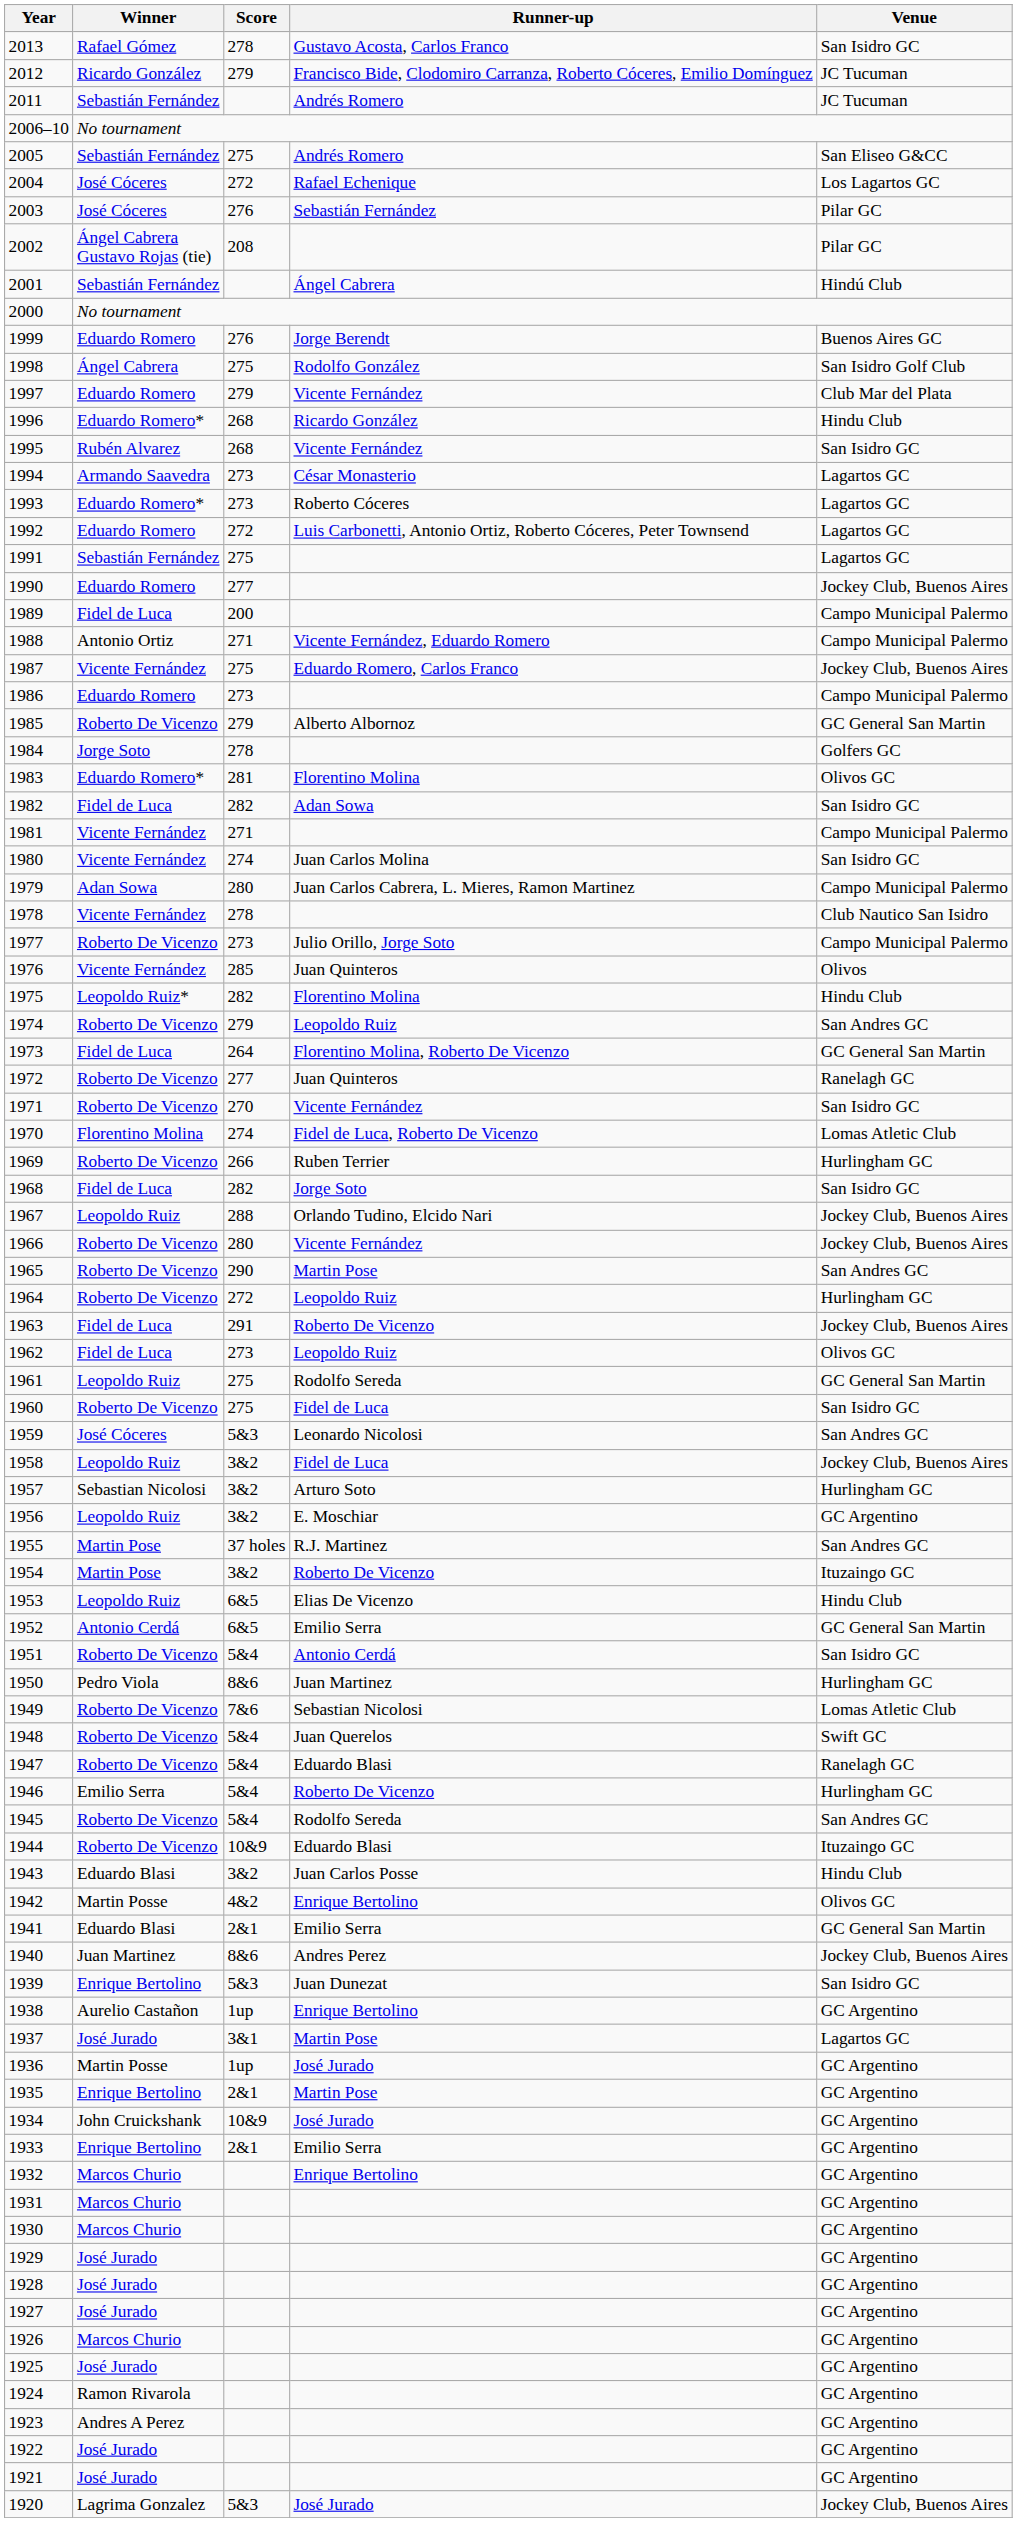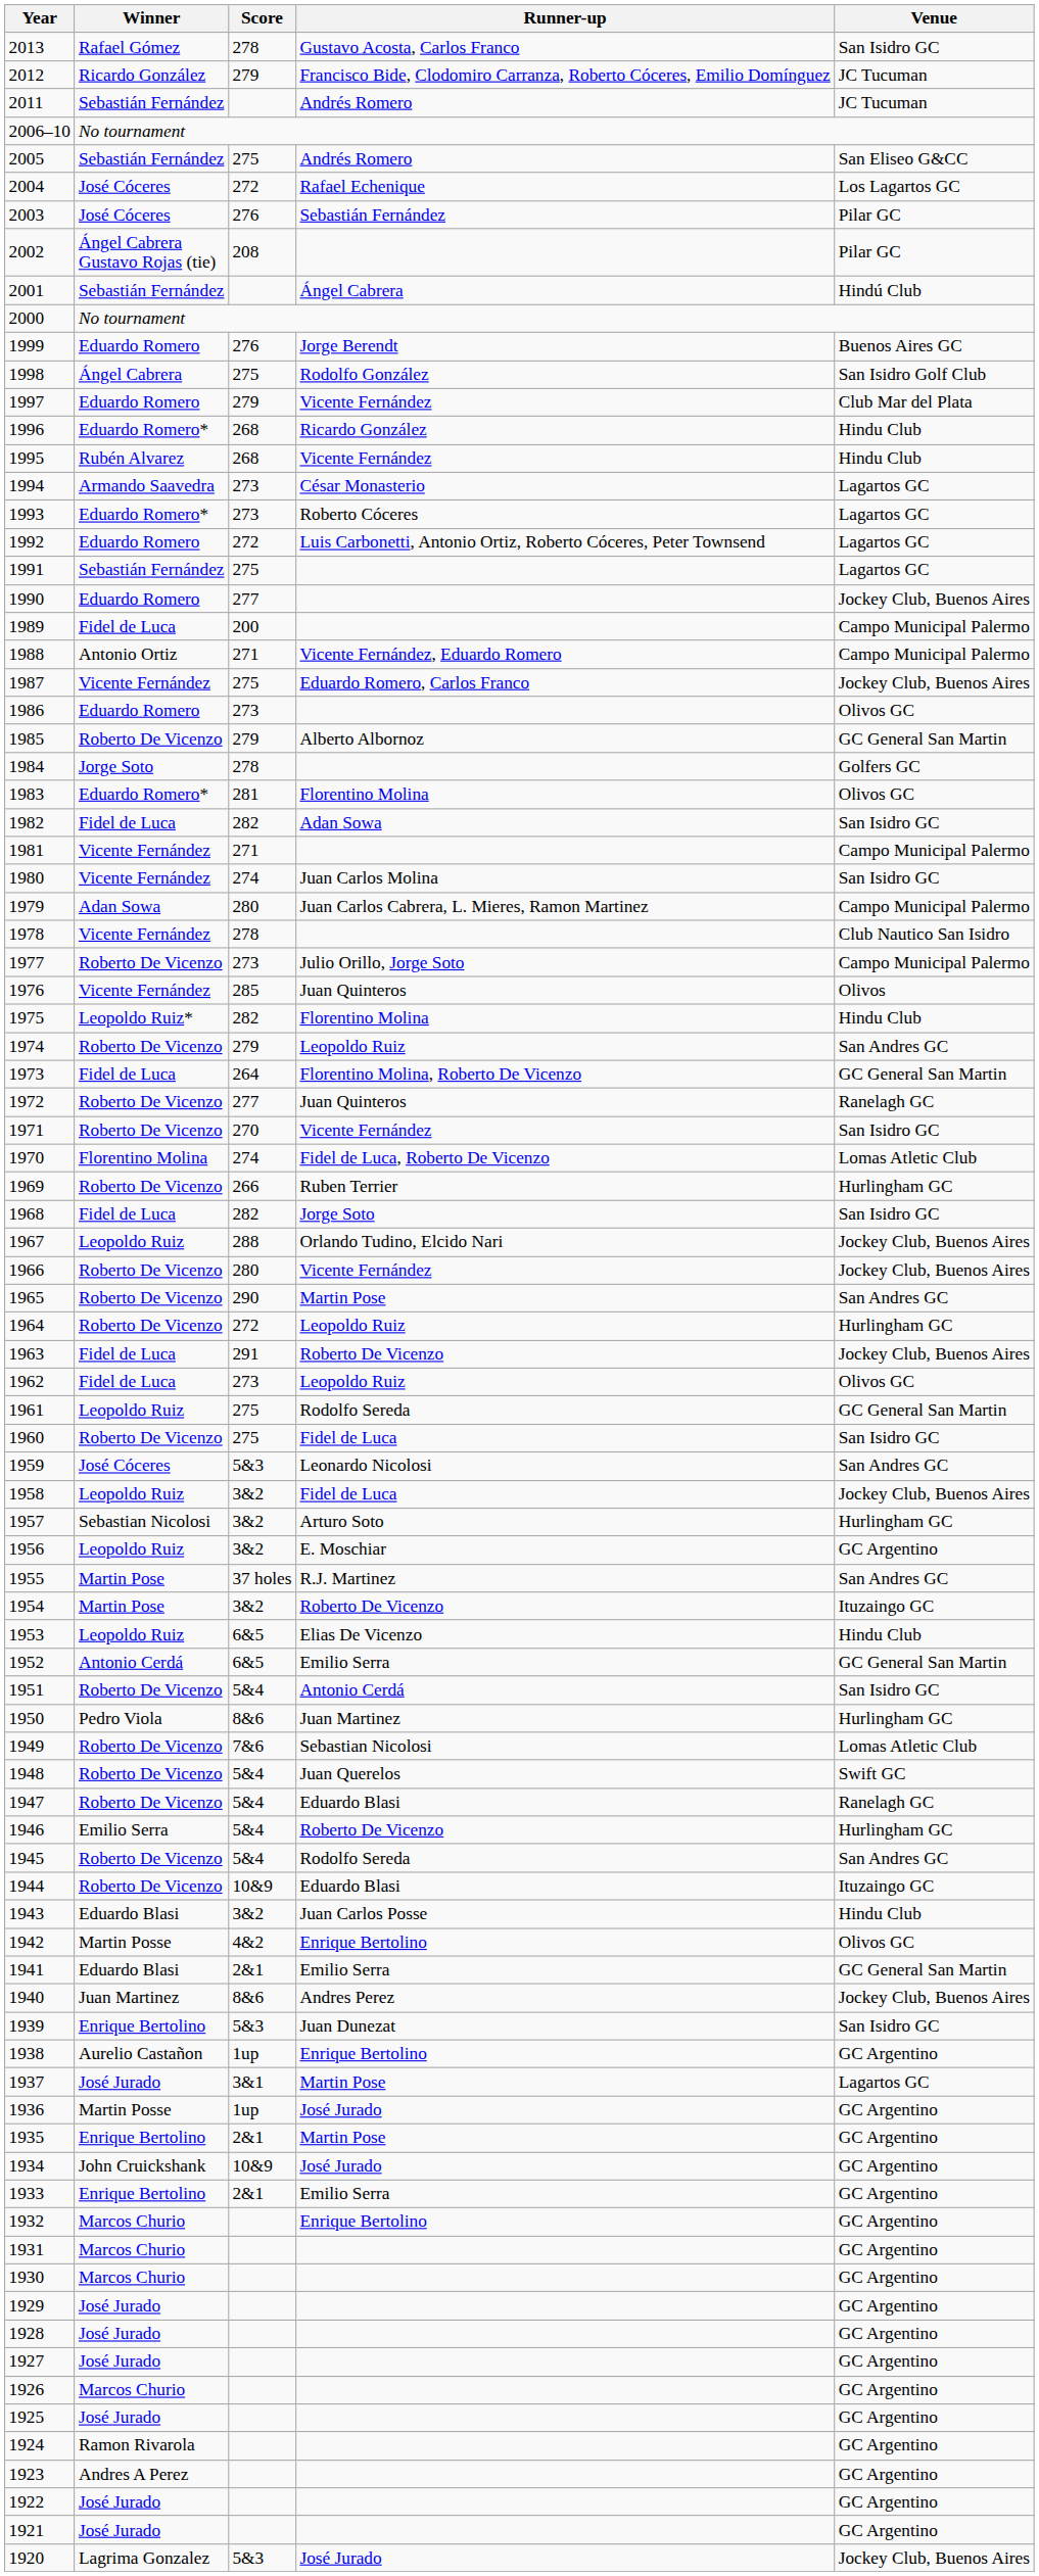1995 | Venue: San Isidro GC -> Hindu Club
1986 | Venue: Campo Municipal Palermo -> Olivos GC
